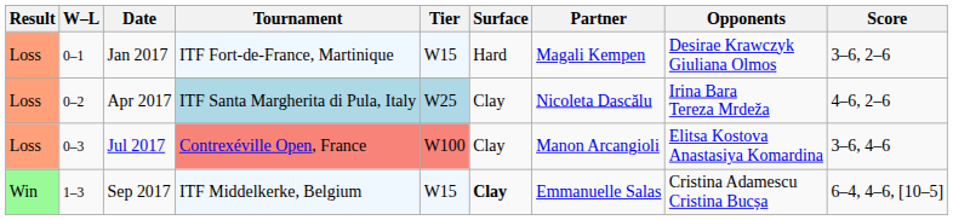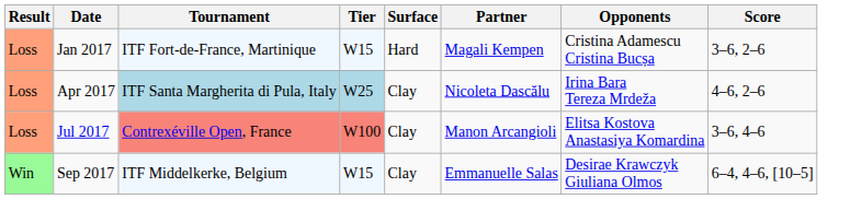- column: W–L | 0–1 | 0–2 | 0–3 | 1–3
Jan 2017 | Opponents: Desirae Krawczyk Giuliana Olmos -> Cristina Adamescu Cristina Bucșa
Sep 2017 | Surface: bold -> normal
Sep 2017 | Opponents: Cristina Adamescu Cristina Bucșa -> Desirae Krawczyk Giuliana Olmos
